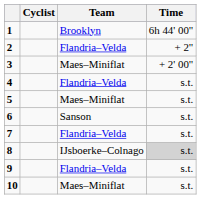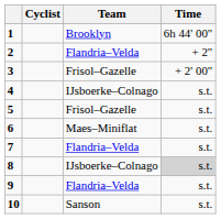3 | Team: Maes–Miniflat -> Frisol–Gazelle
4 | Team: Flandria–Velda -> IJsboerke–Colnago
5 | Team: Maes–Miniflat -> Frisol–Gazelle
6 | Team: Sanson -> Maes–Miniflat
10 | Team: Maes–Miniflat -> Sanson
